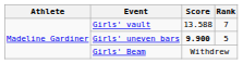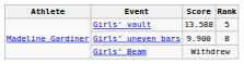Girls' vault | Rank: 7 -> 5
Girls' uneven bars | Score: bold -> normal
Girls' uneven bars | Rank: 5 -> 8
